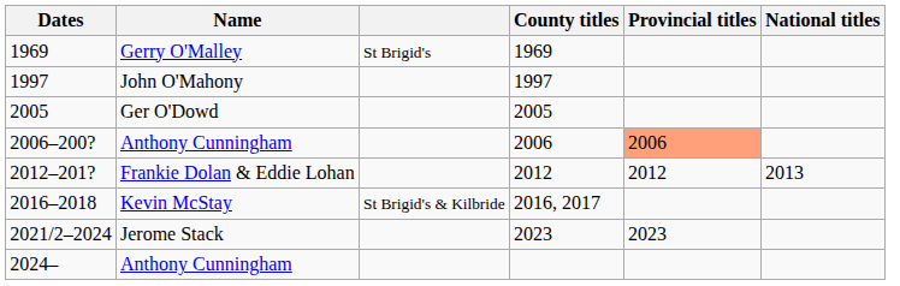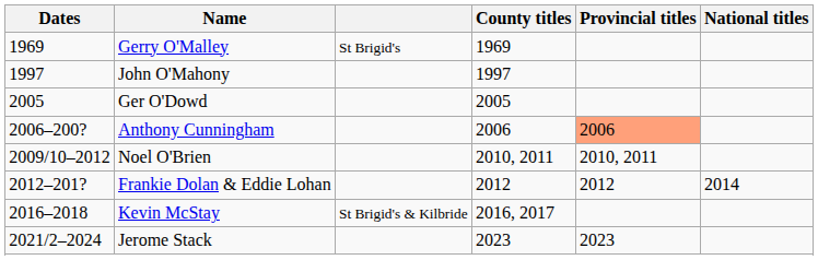+ row: 2009/10–2012 | Noel O'Brien | 2010, 2011 | 2010, 2011
2012–201? | National titles: 2013 -> 2014
- row: 2024– | Anthony Cunningham
